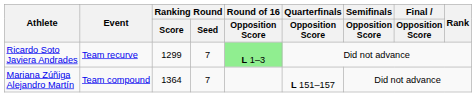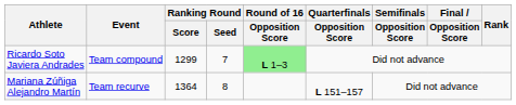Ricardo Soto Javiera Andrades | Event: Team recurve -> Team compound
Mariana Zúñiga Alejandro Martín | Event: Team compound -> Team recurve
Mariana Zúñiga Alejandro Martín | Ranking Round / Seed: 7 -> 8
